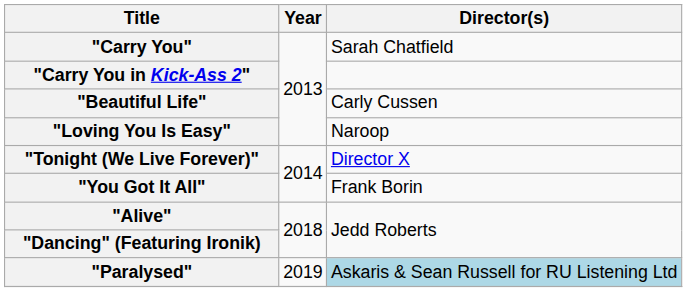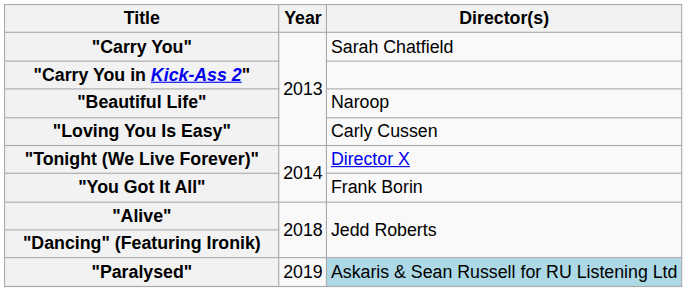"Beautiful Life" | Director(s): Carly Cussen -> Naroop
"Loving You Is Easy" | Director(s): Naroop -> Carly Cussen
